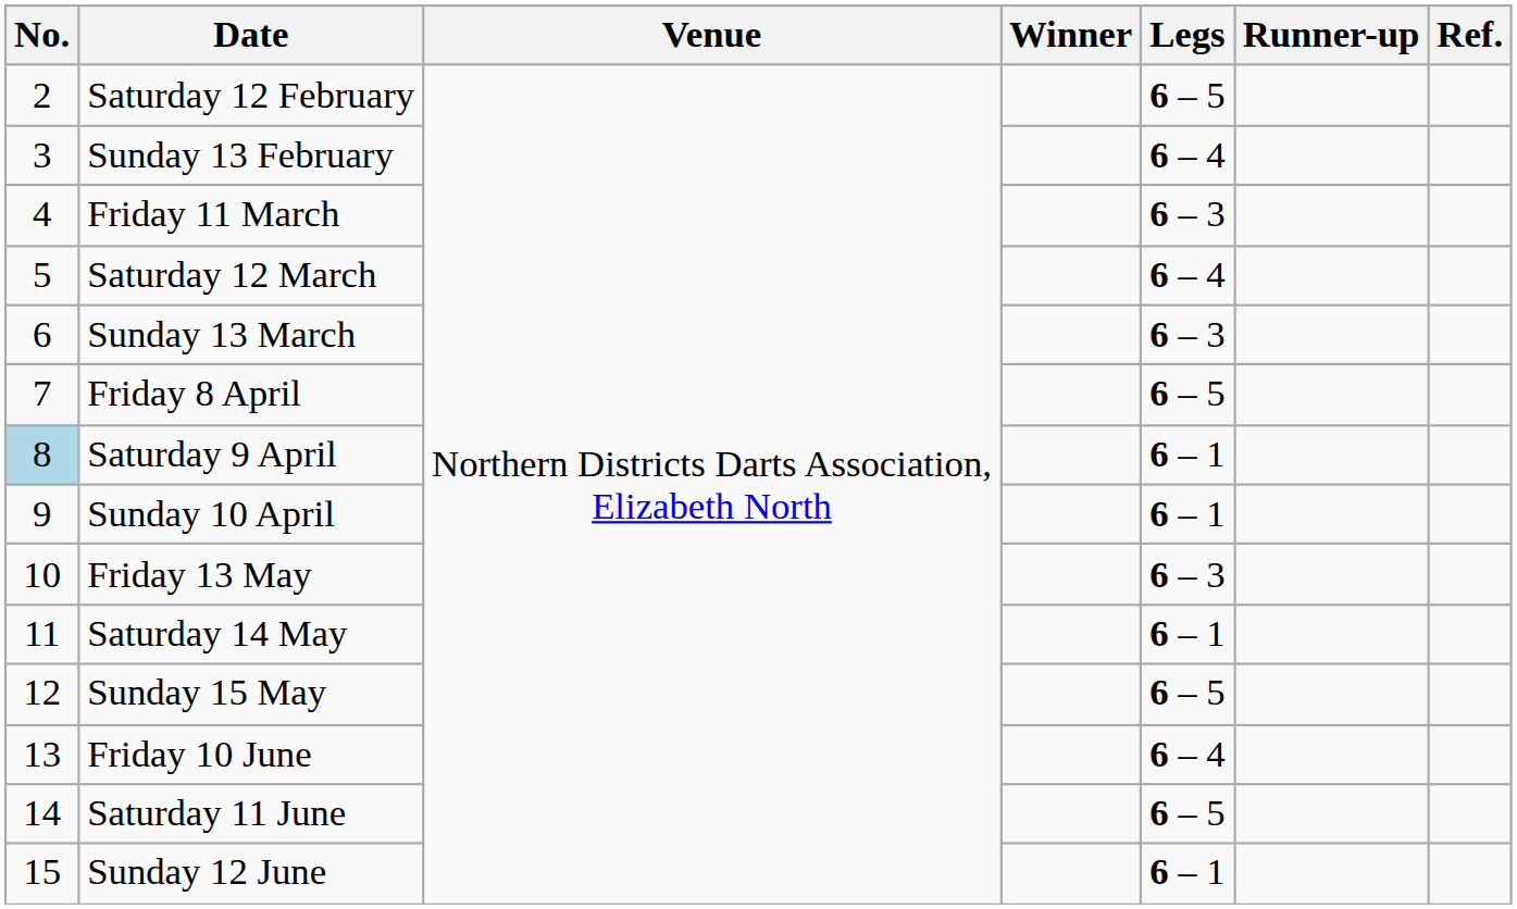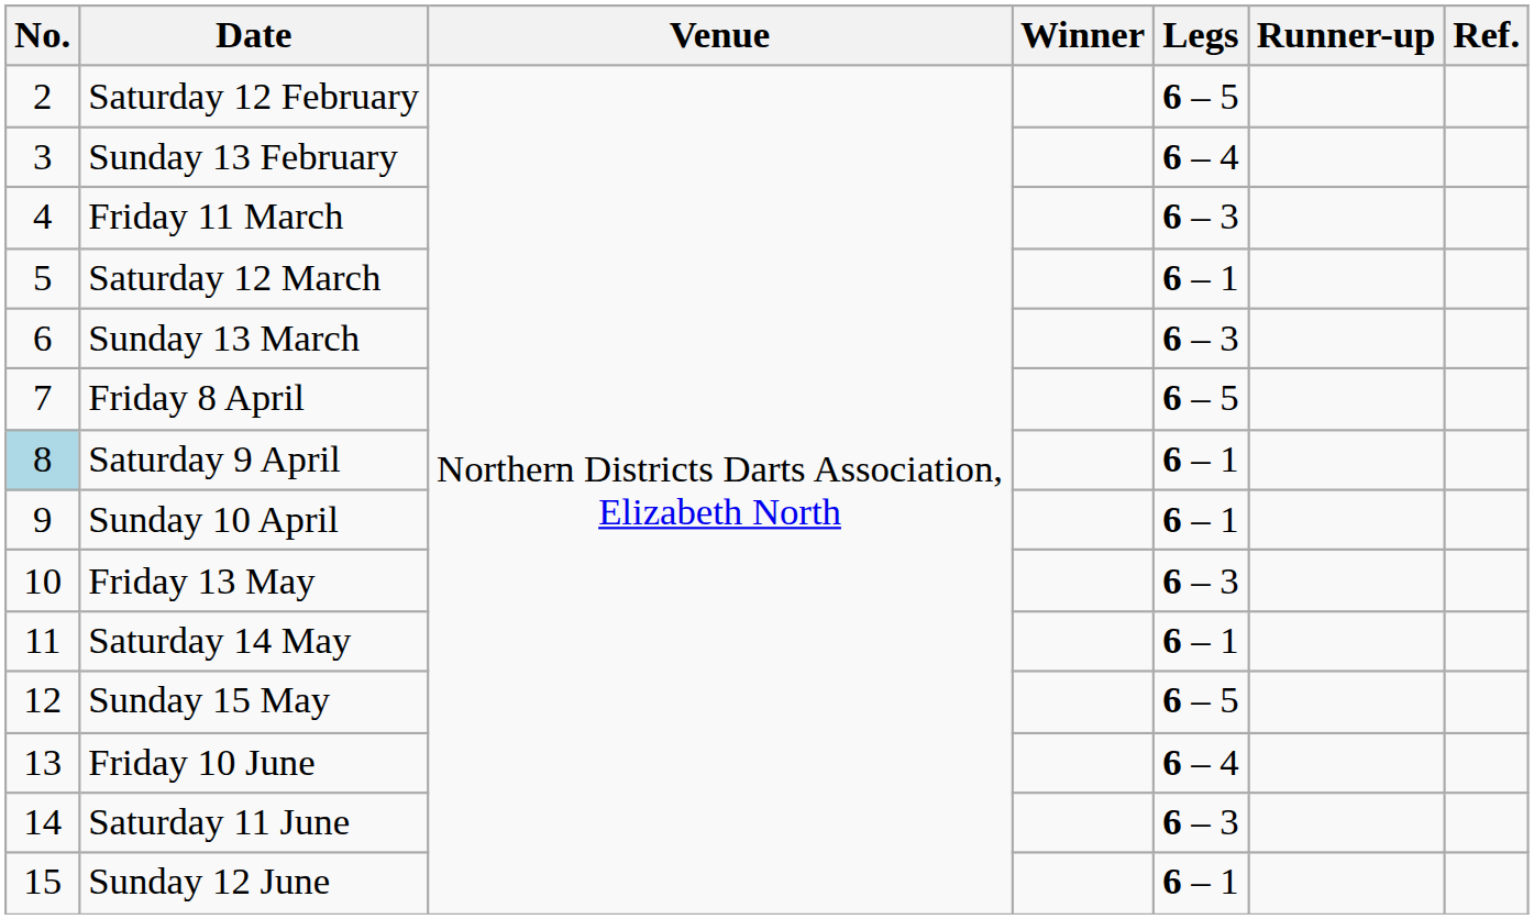Saturday 12 March | Legs: 6 – 4 -> 6 – 1
Saturday 11 June | Legs: 6 – 5 -> 6 – 3
